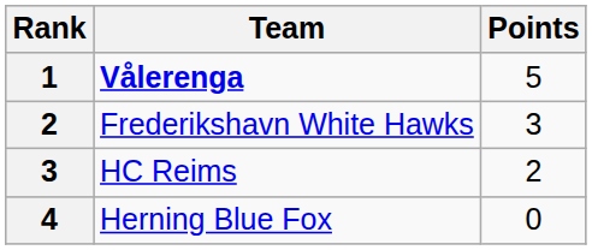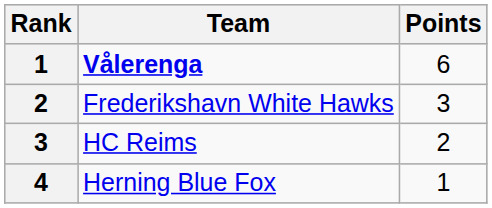Vålerenga | Points: 5 -> 6
Herning Blue Fox | Points: 0 -> 1
